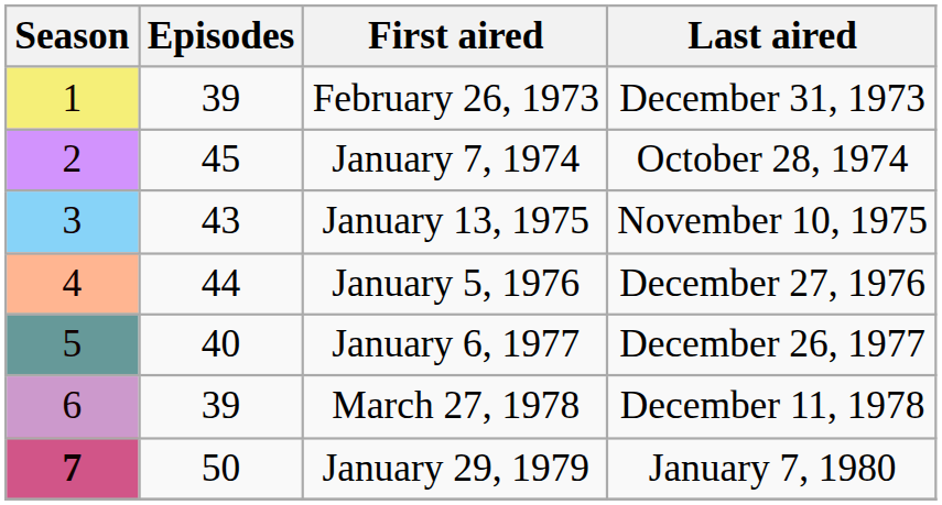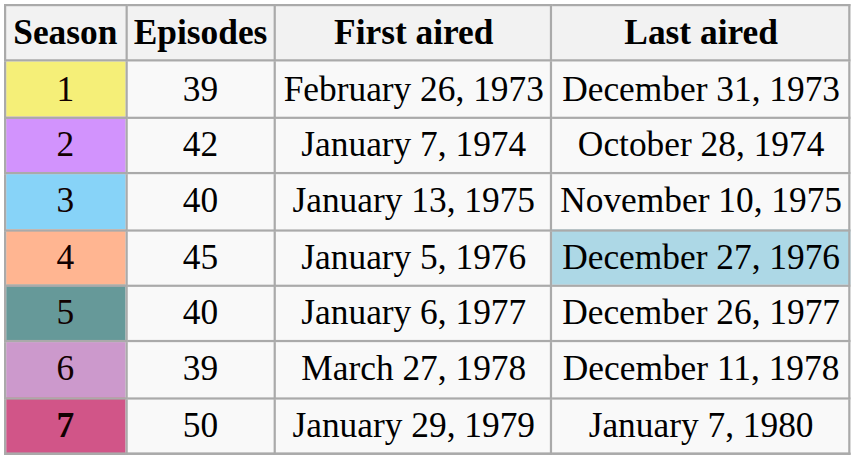January 7, 1974 | Episodes: 45 -> 42
January 13, 1975 | Episodes: 43 -> 40
January 5, 1976 | Episodes: 44 -> 45
January 5, 1976 | Last aired: no background -> lightblue background
